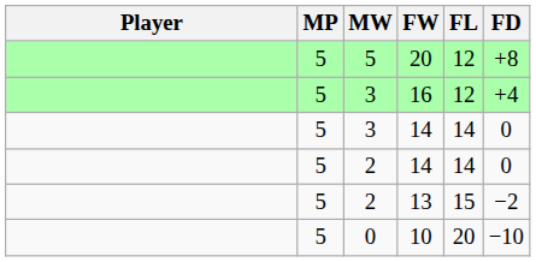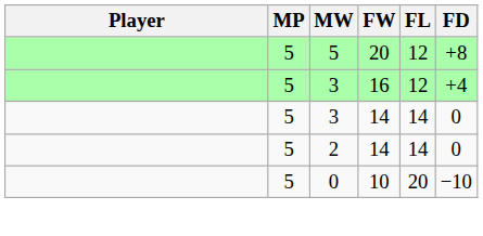- row: 5 | 2 | 13 | 15 | −2
